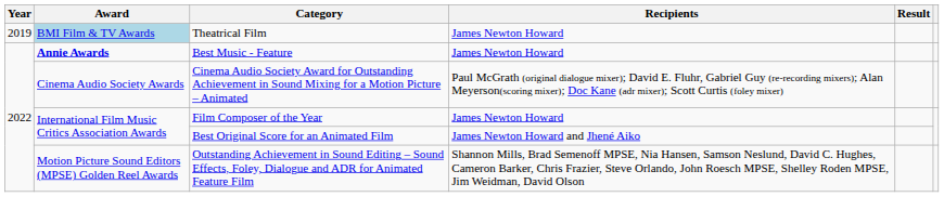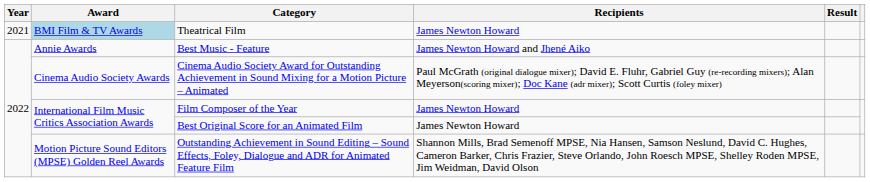Theatrical Film | Year: 2019 -> 2021
Best Music - Feature | Award: bold -> normal
Best Music - Feature | Recipients: James Newton Howard -> James Newton Howard and Jhené Aiko
Best Original Score for an Animated Film | Recipients: James Newton Howard and Jhené Aiko -> James Newton Howard
